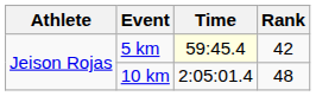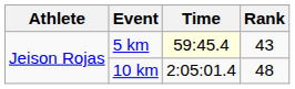5 km | Rank: 42 -> 43
